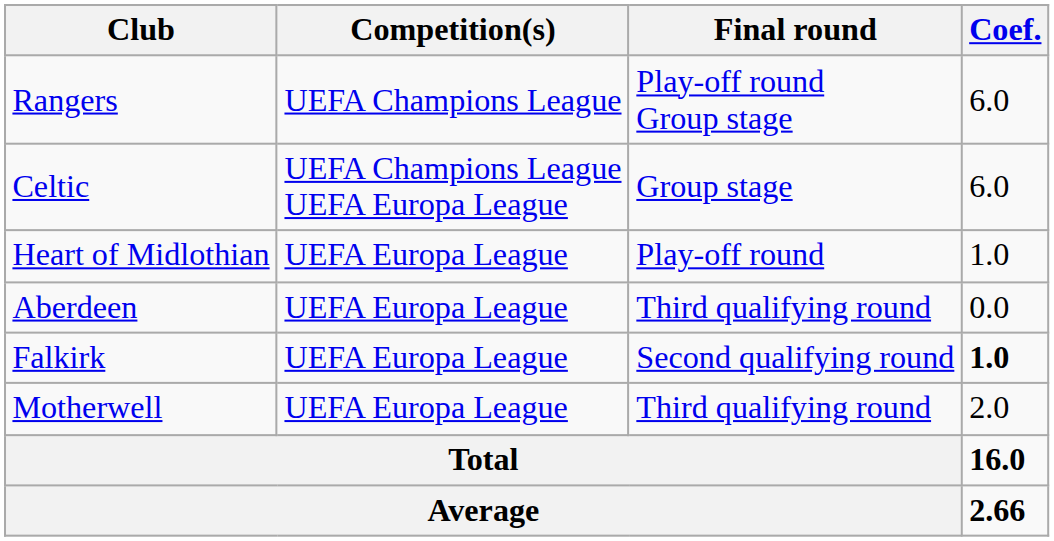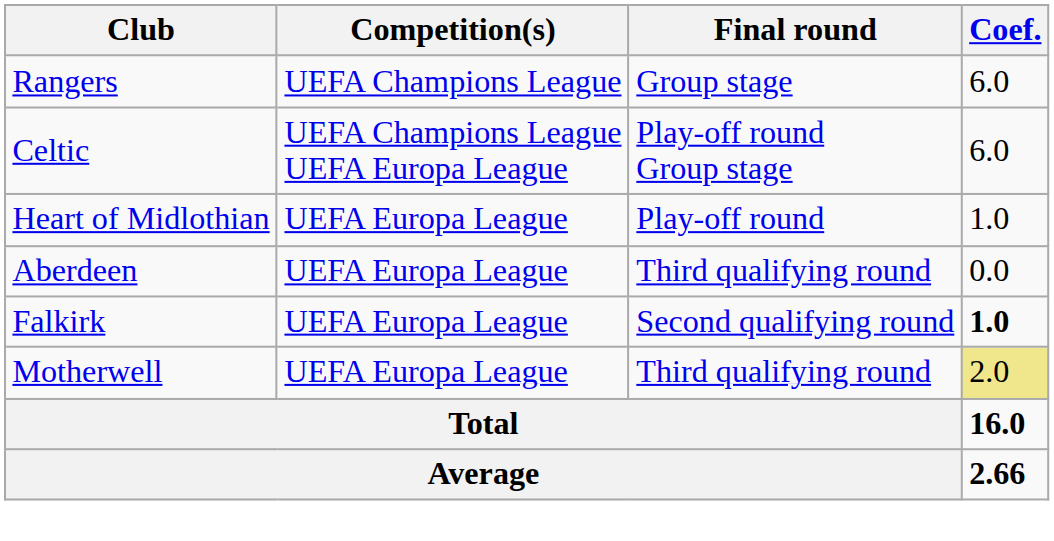Rangers | Final round: Play-off round Group stage -> Group stage
Celtic | Final round: Group stage -> Play-off round Group stage
Motherwell | Coef.: no background -> khaki background
